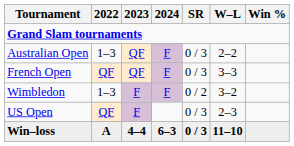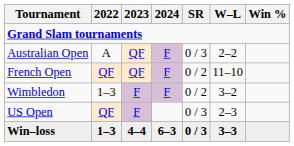Australian Open | 2022: 1–3 -> A
French Open | SR: 0 / 3 -> 0 / 2
French Open | W–L: 3–3 -> 11–10
Win–loss | 2022: A -> 1–3
Win–loss | W–L: 11–10 -> 3–3
